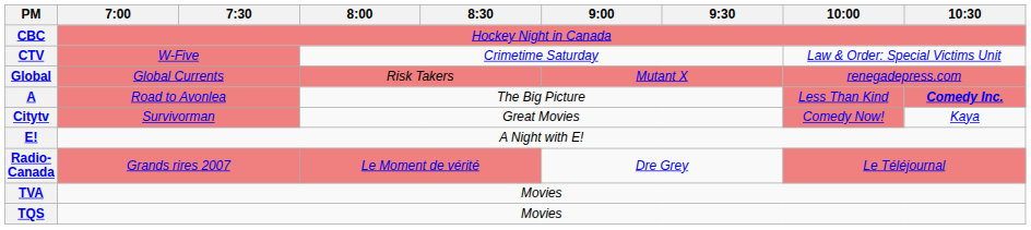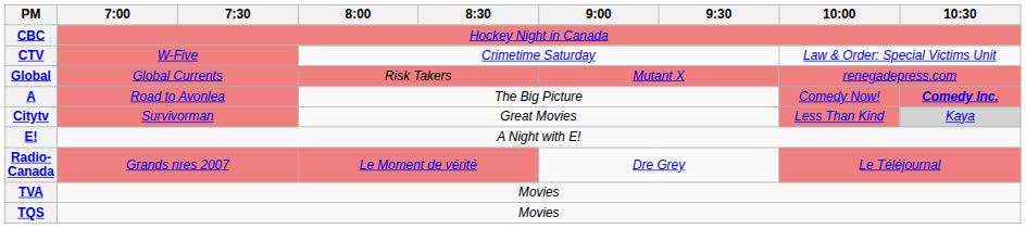A | 10:00: Less Than Kind -> Comedy Now!
Citytv | 10:00: Comedy Now! -> Less Than Kind
Citytv | 10:30: no background -> lightgrey background
